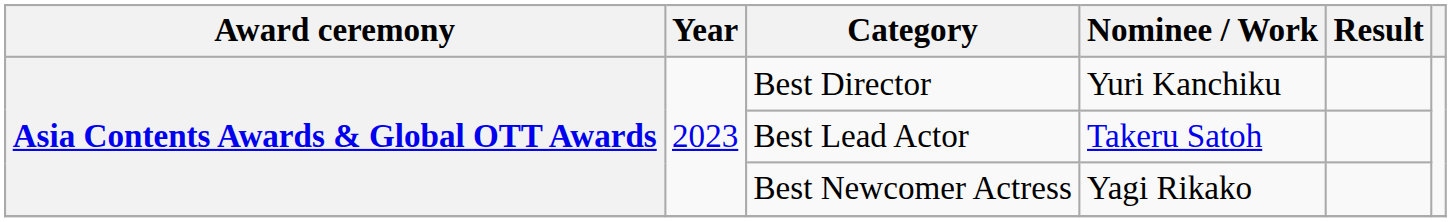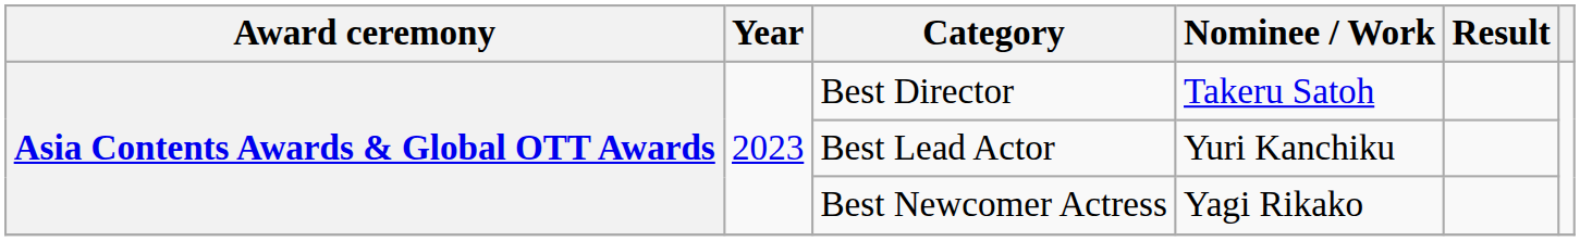Best Director | Nominee / Work: Yuri Kanchiku -> Takeru Satoh
Best Lead Actor | Nominee / Work: Takeru Satoh -> Yuri Kanchiku
